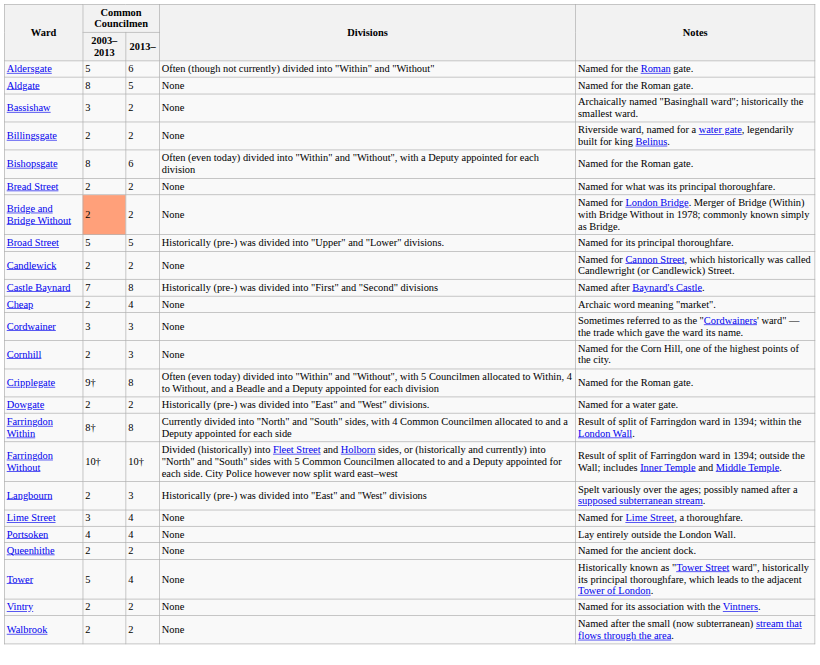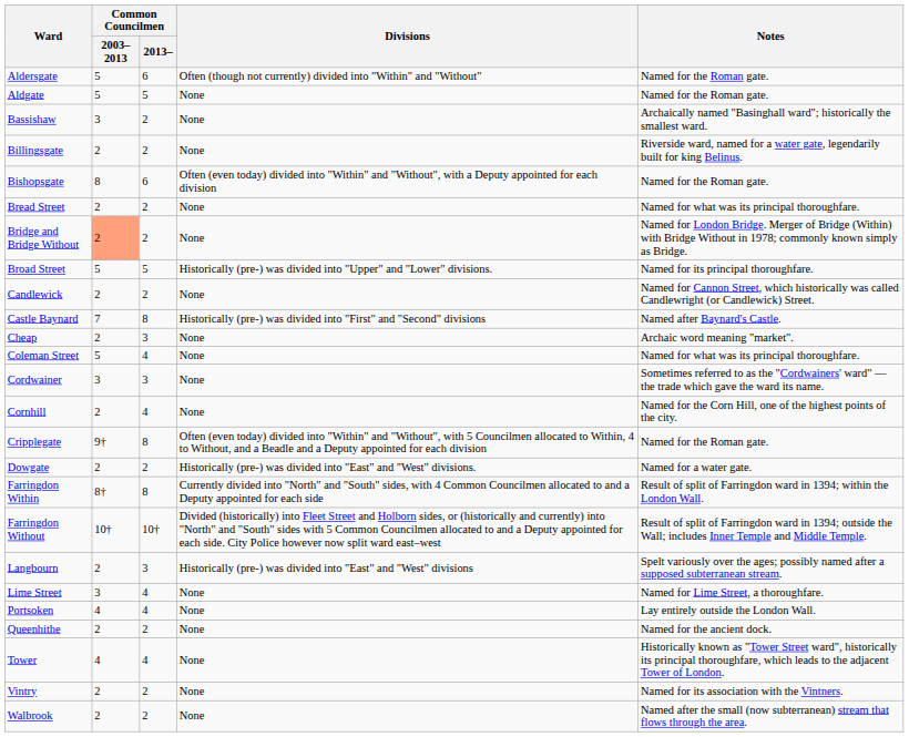Aldgate | Common Councilmen / 2003–2013: 8 -> 5
Cheap | Common Councilmen / 2013–: 4 -> 3
+ row: Coleman Street | 5 | 4 | None | Named for what was its principal thoroughfare.
Cornhill | Common Councilmen / 2013–: 3 -> 4
Tower | Common Councilmen / 2003–2013: 5 -> 4
